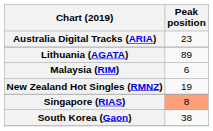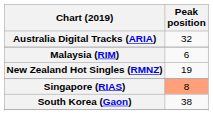Australia Digital Tracks (ARIA) | Peak position: 23 -> 32
- row: Lithuania (AGATA) | 89
